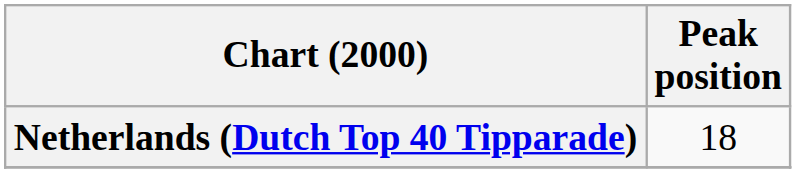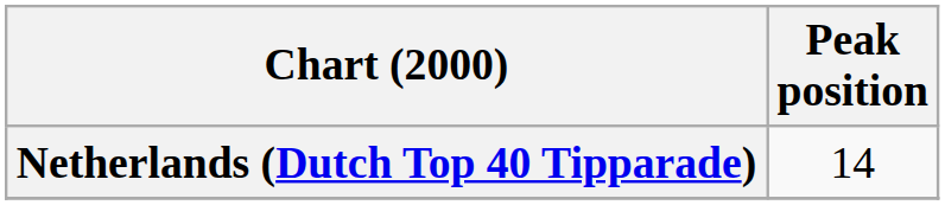Netherlands (Dutch Top 40 Tipparade) | Peak position: 18 -> 14
